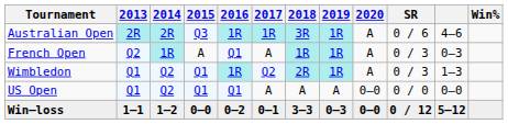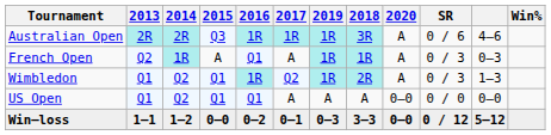columns swapped: 2018 <-> 2019
